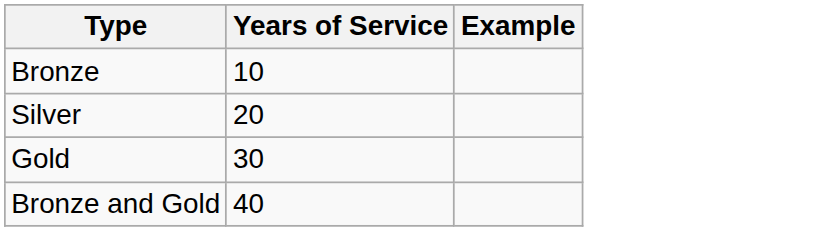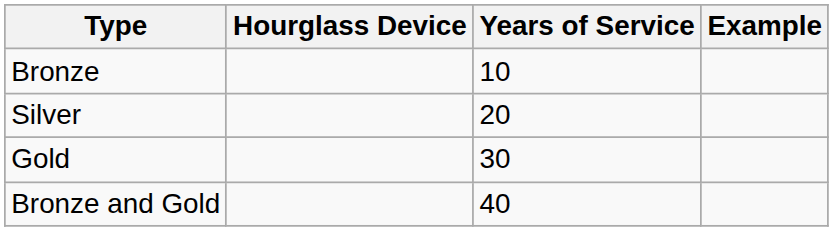+ column: Hourglass Device
